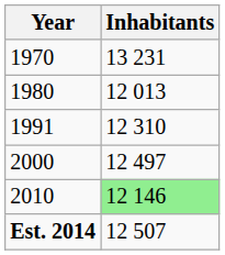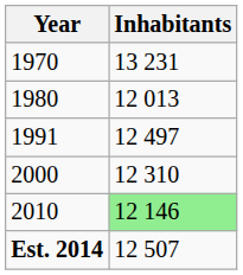1991 | Inhabitants: 12 310 -> 12 497
2000 | Inhabitants: 12 497 -> 12 310
